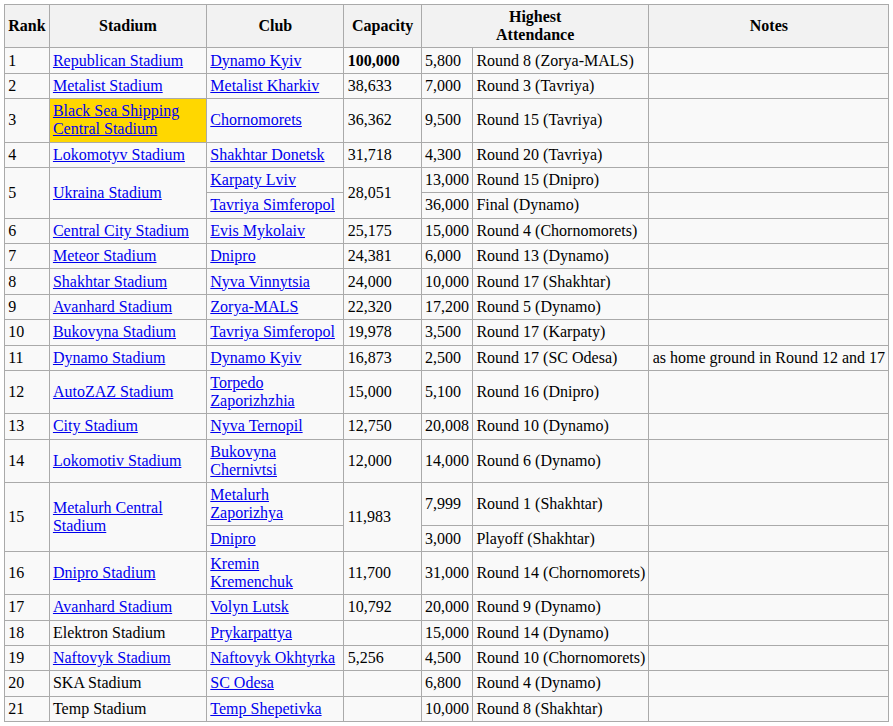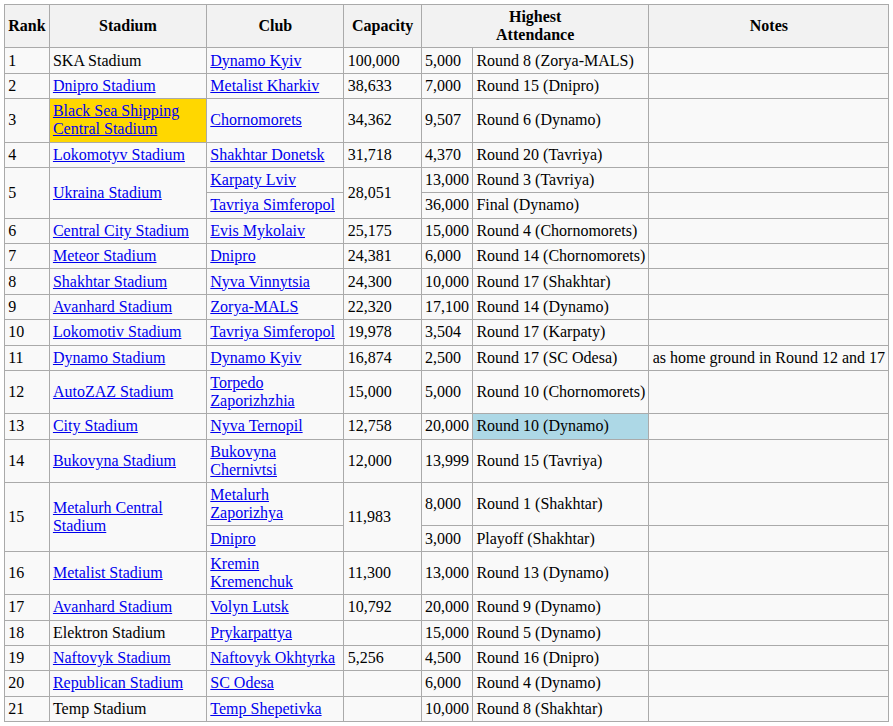1 | Stadium: Republican Stadium -> SKA Stadium
1 | Capacity: bold -> normal
1 | column 5: 5,800 -> 5,000
2 | Stadium: Metalist Stadium -> Dnipro Stadium
2 | column 6: Round 3 (Tavriya) -> Round 15 (Dnipro)
3 | Capacity: 36,362 -> 34,362
3 | column 5: 9,500 -> 9,507
3 | column 6: Round 15 (Tavriya) -> Round 6 (Dynamo)
4 | column 5: 4,300 -> 4,370
5 / Karpaty Lviv | column 6: Round 15 (Dnipro) -> Round 3 (Tavriya)
7 | column 6: Round 13 (Dynamo) -> Round 14 (Chornomorets)
8 | Capacity: 24,000 -> 24,300
9 | column 5: 17,200 -> 17,100
9 | column 6: Round 5 (Dynamo) -> Round 14 (Dynamo)
10 | Stadium: Bukovyna Stadium -> Lokomotiv Stadium
10 | column 5: 3,500 -> 3,504
11 | Capacity: 16,873 -> 16,874
12 | column 5: 5,100 -> 5,000
12 | column 6: Round 16 (Dnipro) -> Round 10 (Chornomorets)
13 | Capacity: 12,750 -> 12,758
13 | column 5: 20,008 -> 20,000
13 | column 6: no background -> lightblue background
14 | Stadium: Lokomotiv Stadium -> Bukovyna Stadium
14 | column 5: 14,000 -> 13,999
14 | column 6: Round 6 (Dynamo) -> Round 15 (Tavriya)
15 / Metalurh Zaporizhya | column 5: 7,999 -> 8,000
16 | Stadium: Dnipro Stadium -> Metalist Stadium
16 | Capacity: 11,700 -> 11,300
16 | column 5: 31,000 -> 13,000
16 | column 6: Round 14 (Chornomorets) -> Round 13 (Dynamo)
18 | column 6: Round 14 (Dynamo) -> Round 5 (Dynamo)
19 | column 6: Round 10 (Chornomorets) -> Round 16 (Dnipro)
20 | Stadium: SKA Stadium -> Republican Stadium
20 | column 5: 6,800 -> 6,000
